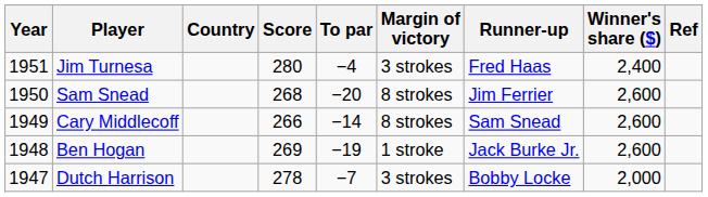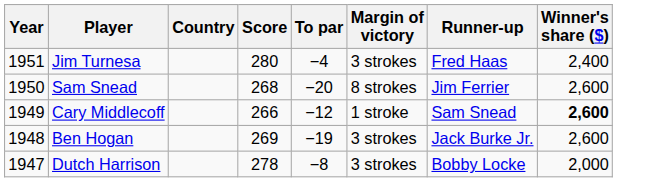- column: Ref
Cary Middlecoff | To par: −14 -> −12
Cary Middlecoff | Margin of victory: 8 strokes -> 1 stroke
Cary Middlecoff | Winner's share ($): normal -> bold
Ben Hogan | Margin of victory: 1 stroke -> 3 strokes
Dutch Harrison | To par: −7 -> −8
